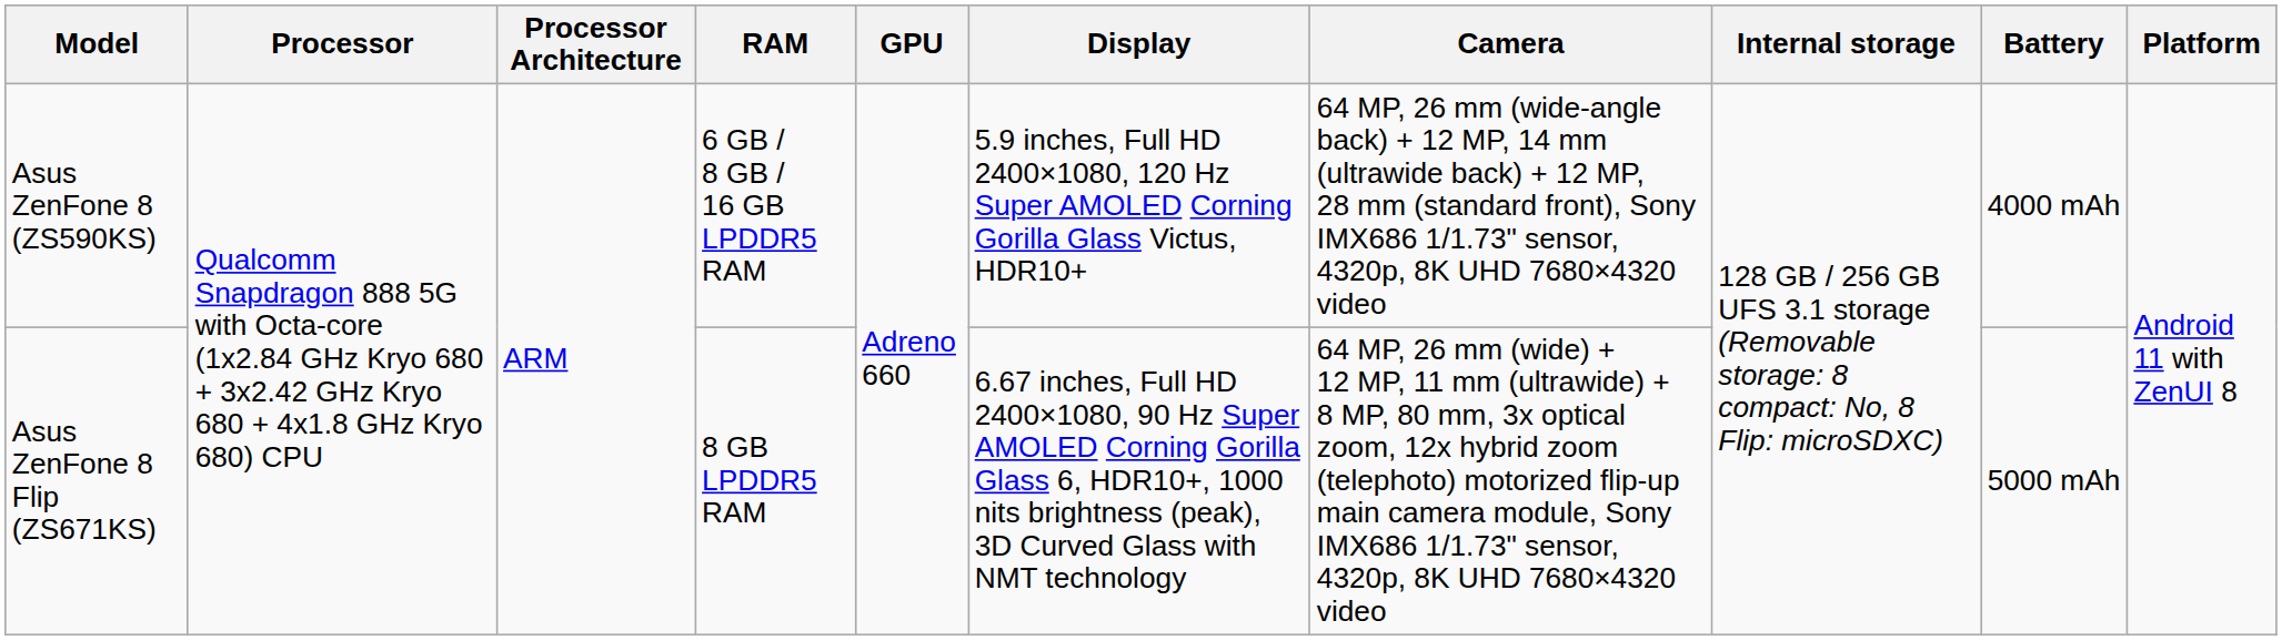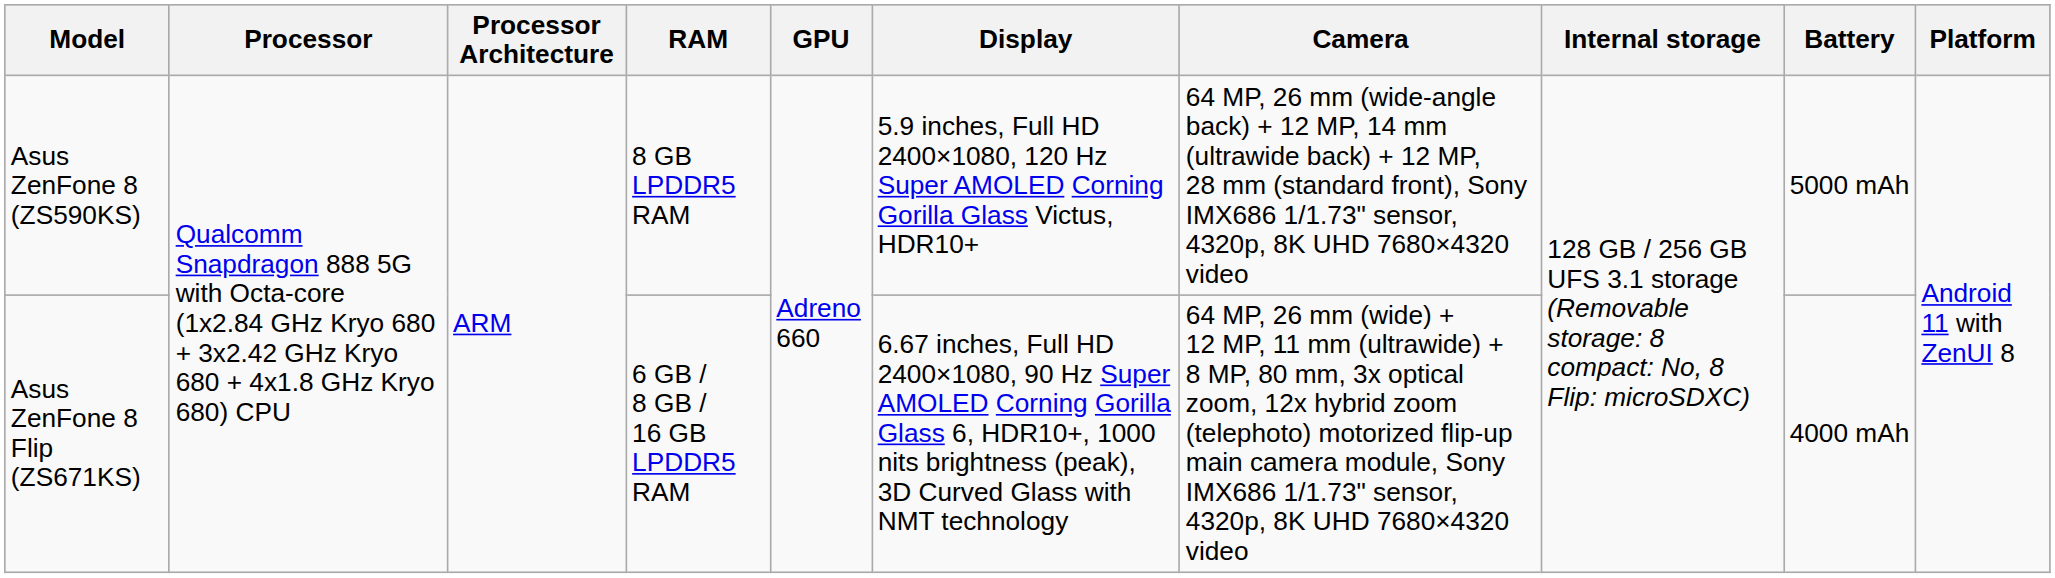Asus ZenFone 8 (ZS590KS) | RAM: 6 GB / 8 GB / 16 GB LPDDR5 RAM -> 8 GB LPDDR5 RAM
Asus ZenFone 8 (ZS590KS) | Battery: 4000 mAh -> 5000 mAh
Asus ZenFone 8 Flip (ZS671KS) | RAM: 8 GB LPDDR5 RAM -> 6 GB / 8 GB / 16 GB LPDDR5 RAM
Asus ZenFone 8 Flip (ZS671KS) | Battery: 5000 mAh -> 4000 mAh
